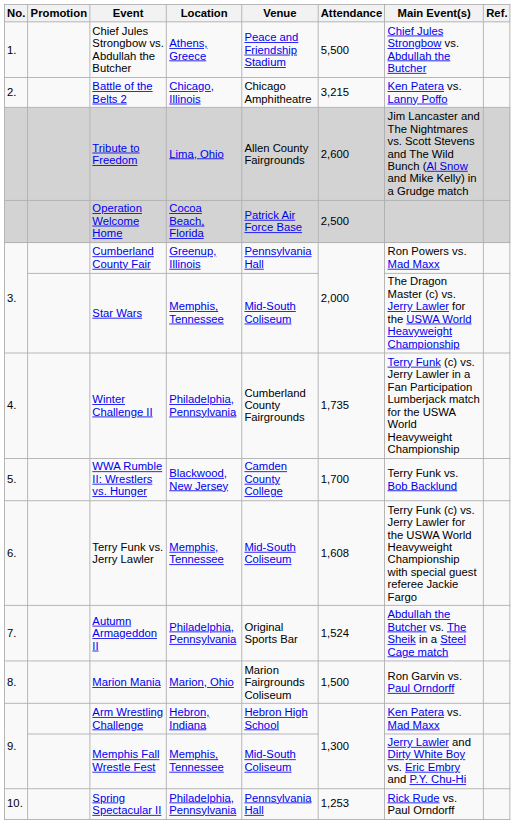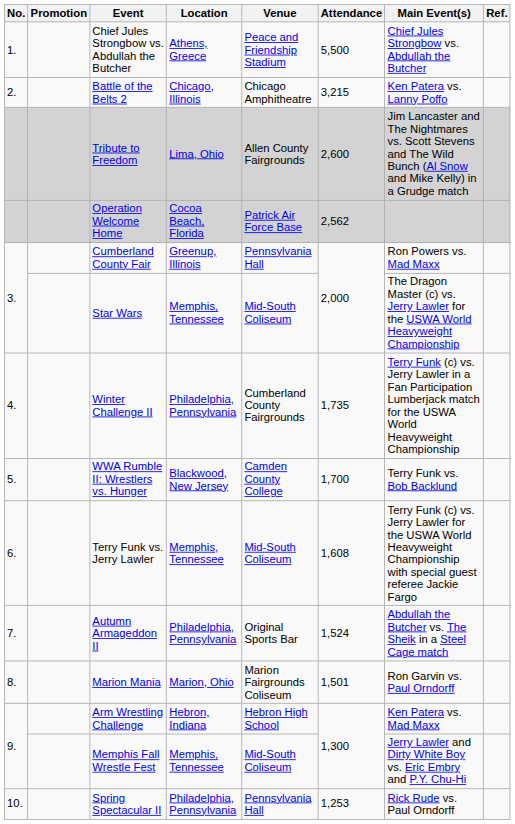Operation Welcome Home | Attendance: 2,500 -> 2,562
Marion Mania | Attendance: 1,500 -> 1,501
